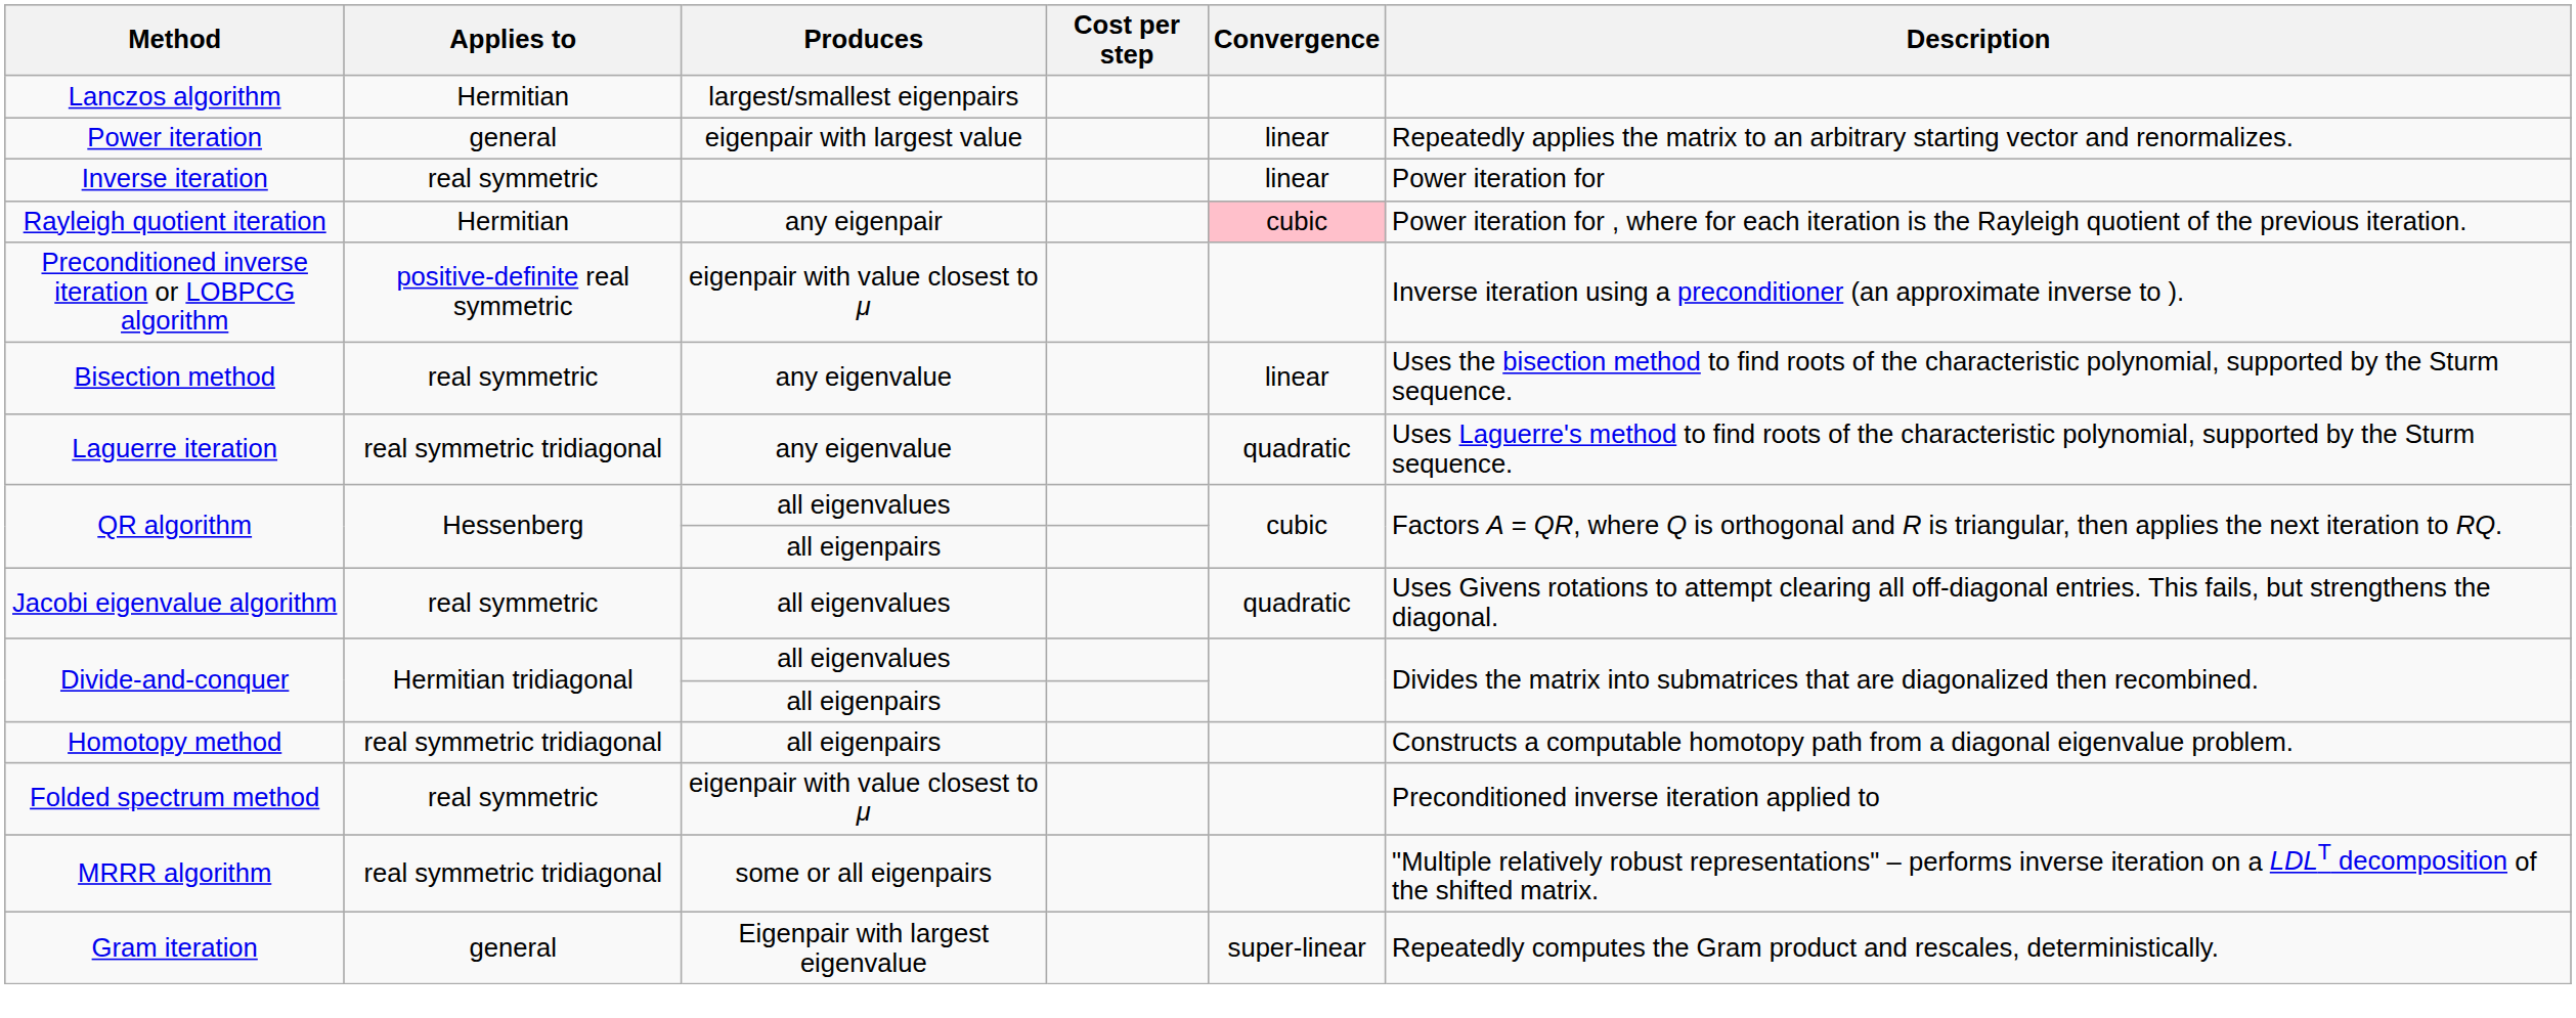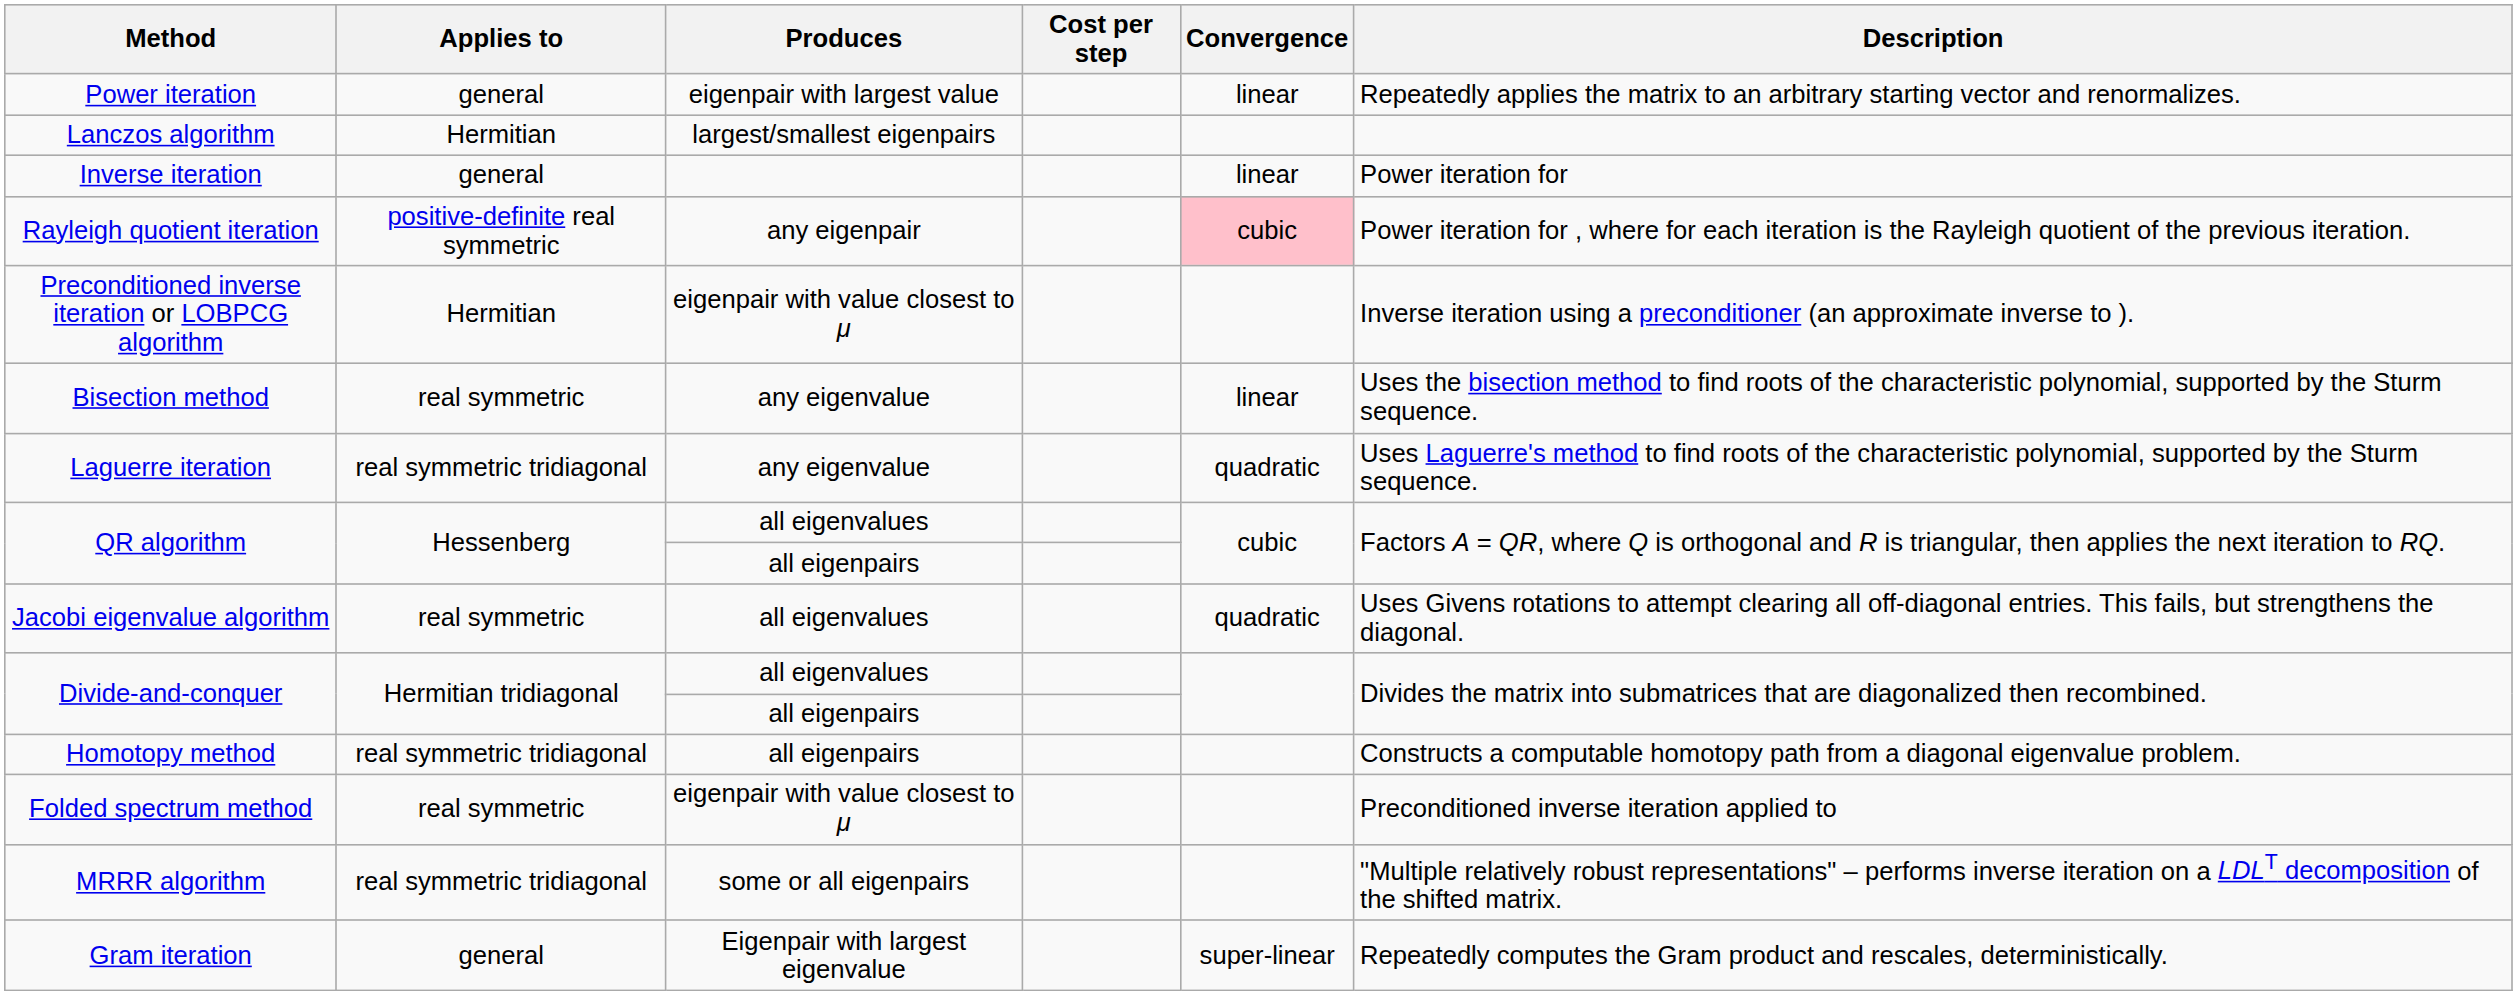rows swapped: Lanczos algorithm <-> Power iteration
Inverse iteration | Applies to: real symmetric -> general
Rayleigh quotient iteration | Applies to: Hermitian -> positive-definite real symmetric
Preconditioned inverse iteration or LOBPCG algorithm | Applies to: positive-definite real symmetric -> Hermitian
